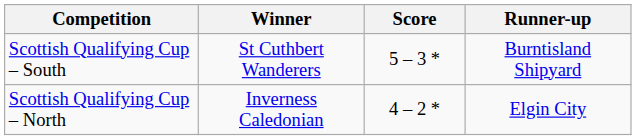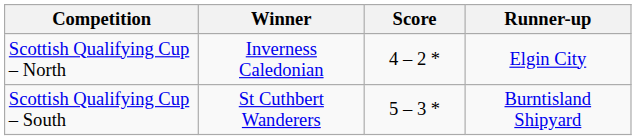rows swapped: Scottish Qualifying Cup – North <-> Scottish Qualifying Cup – South
